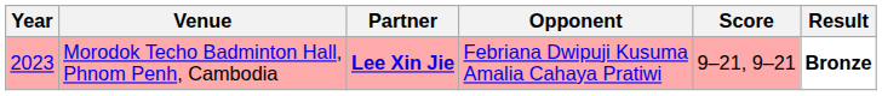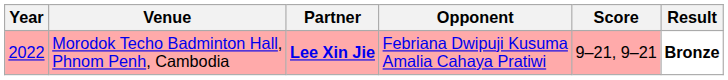Morodok Techo Badminton Hall, Phnom Penh, Cambodia | Year: 2023 -> 2022
